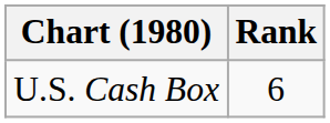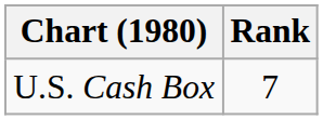U.S. Cash Box | Rank: 6 -> 7
